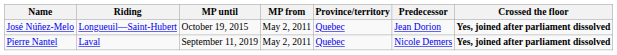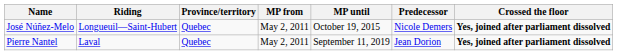columns swapped: Province/territory <-> MP until
José Núñez-Melo | Predecessor: Jean Dorion -> Nicole Demers
Pierre Nantel | Predecessor: Nicole Demers -> Jean Dorion
